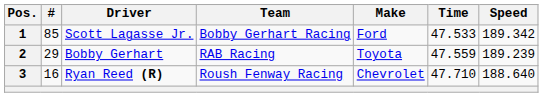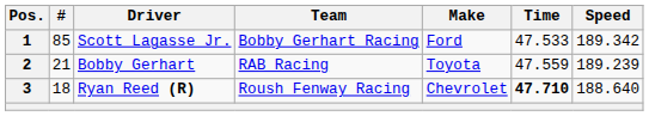2 | #: 29 -> 21
3 | #: 16 -> 18
3 | Time: normal -> bold
